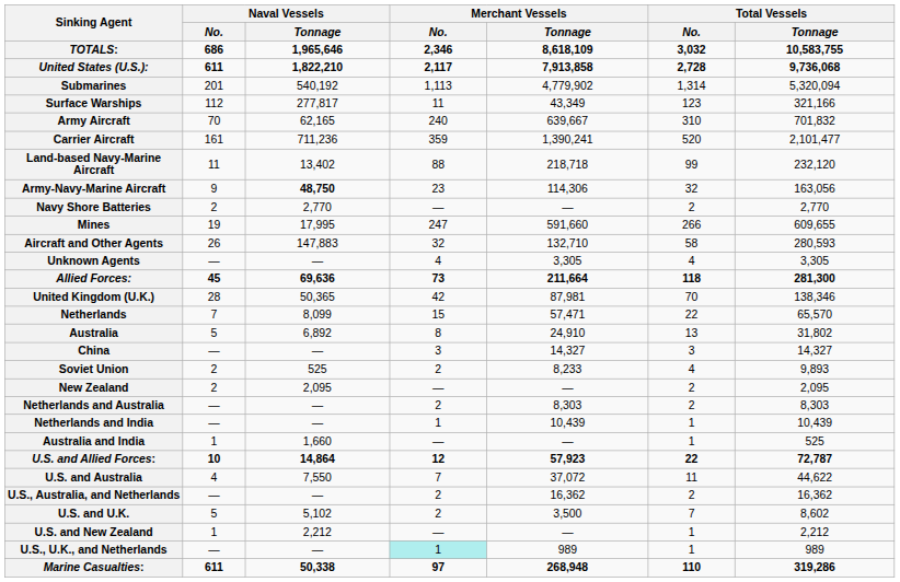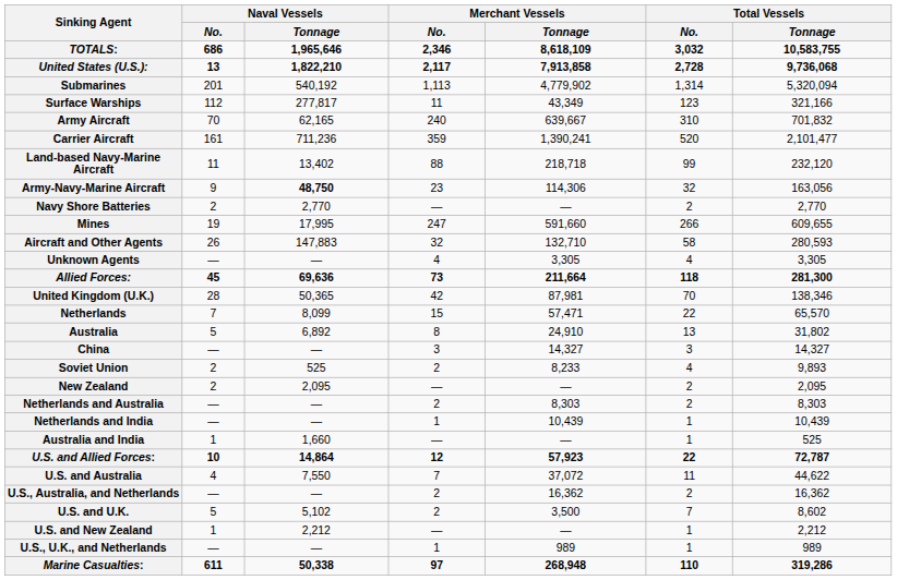United States (U.S.): | Naval Vessels / No.: 611 -> 13
U.S., U.K., and Netherlands | Merchant Vessels / No.: paleturquoise background -> no background
